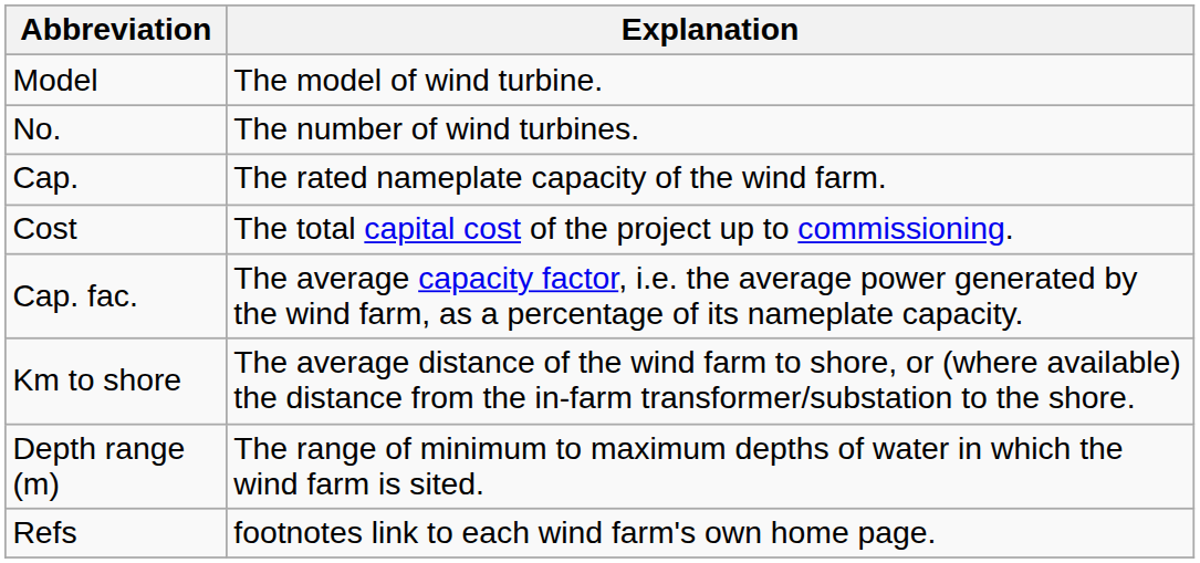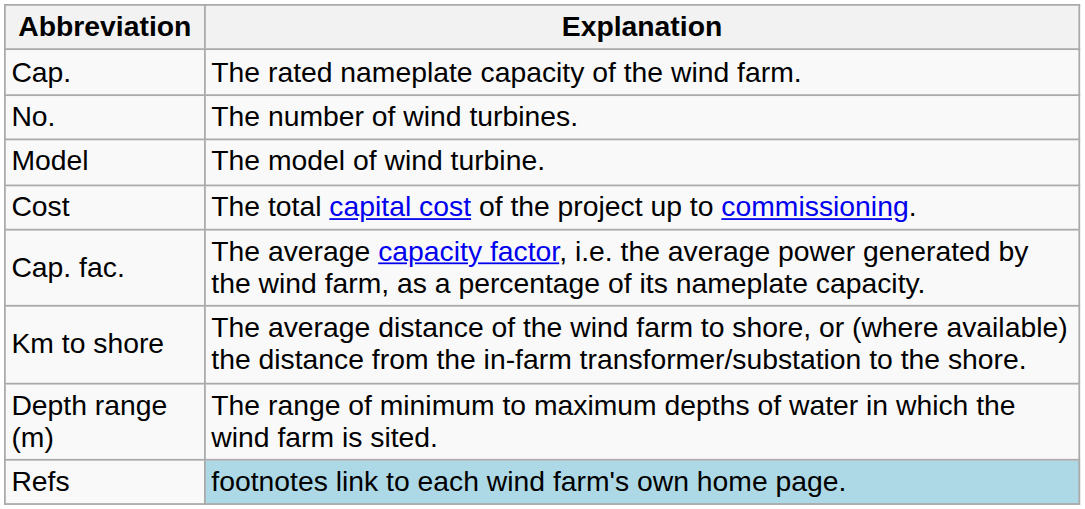rows swapped: Cap. <-> Model
Refs | Explanation: no background -> lightblue background
